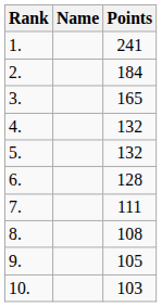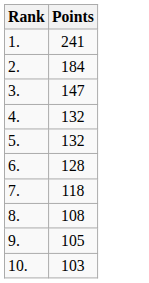- column: Name
3. | Points: 165 -> 147
7. | Points: 111 -> 118
